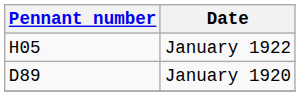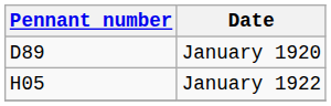rows swapped: January 1920 <-> January 1922
